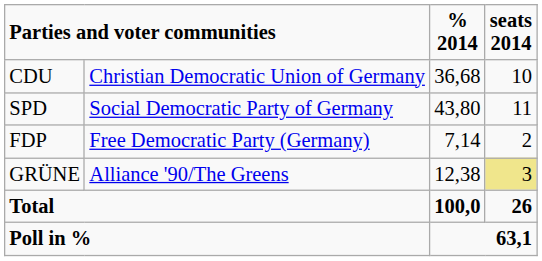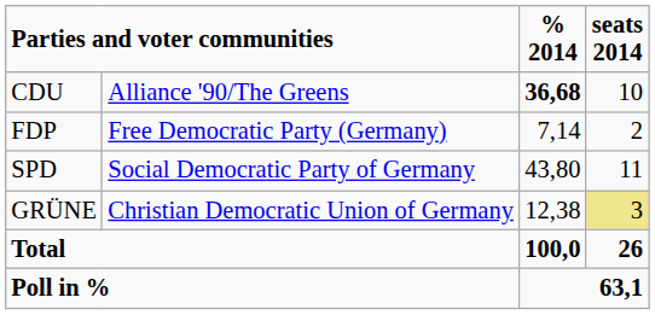CDU | column 2: Christian Democratic Union of Germany -> Alliance '90/The Greens
CDU | % 2014: normal -> bold
rows swapped: SPD <-> FDP
GRÜNE | column 2: Alliance '90/The Greens -> Christian Democratic Union of Germany
